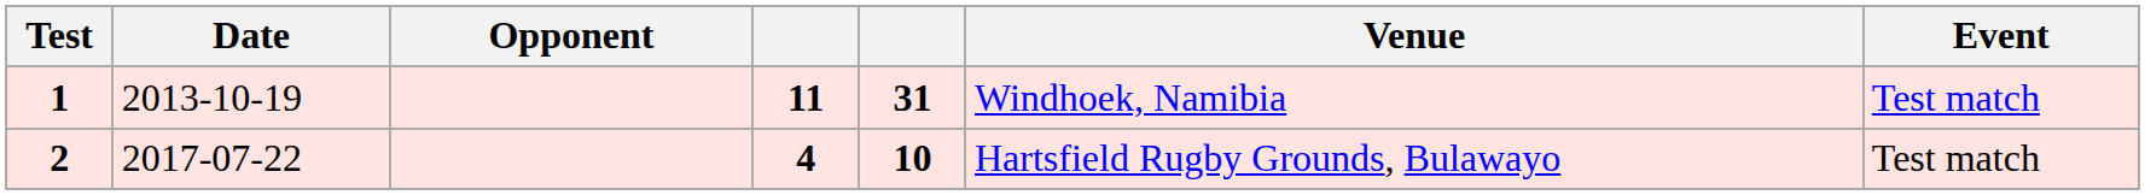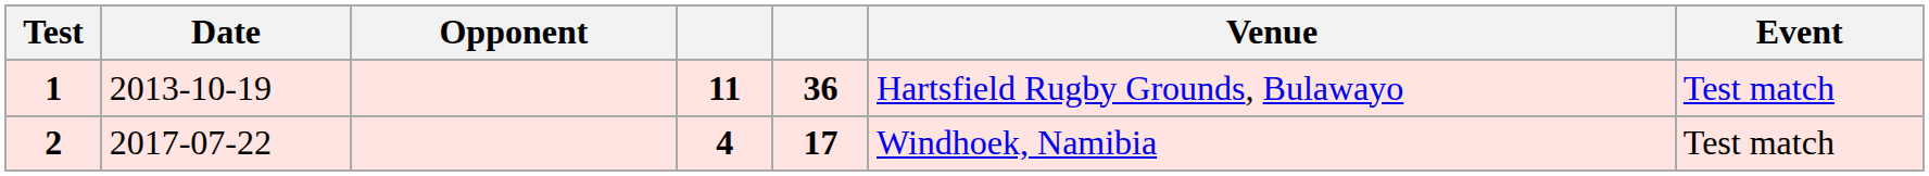1 | column 5: 31 -> 36
1 | Venue: Windhoek, Namibia -> Hartsfield Rugby Grounds, Bulawayo
2 | column 5: 10 -> 17
2 | Venue: Hartsfield Rugby Grounds, Bulawayo -> Windhoek, Namibia
